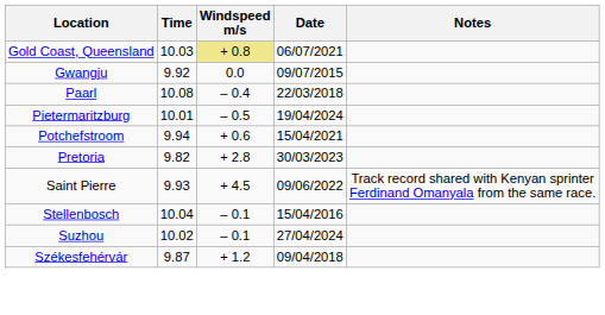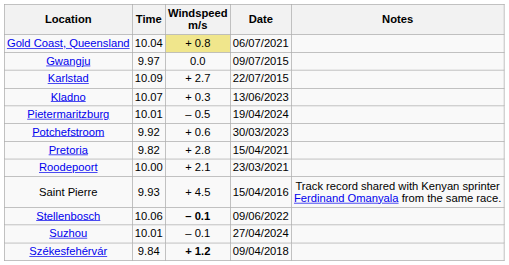Gold Coast, Queensland | Time: 10.03 -> 10.04
Gwangju | Time: 9.92 -> 9.97
+ row: Karlstad | 10.09 | + 2.7 | 22/07/2015
+ row: Kladno | 10.07 | + 0.3 | 13/06/2023
- row: Paarl | 10.08 | – 0.4 | 22/03/2018
Potchefstroom | Time: 9.94 -> 9.92
Potchefstroom | Date: 15/04/2021 -> 30/03/2023
Pretoria | Date: 30/03/2023 -> 15/04/2021
+ row: Roodepoort | 10.00 | + 2.1 | 23/03/2021
Saint Pierre | Date: 09/06/2022 -> 15/04/2016
Stellenbosch | Time: 10.04 -> 10.06
Stellenbosch | Windspeed m/s: normal -> bold
Stellenbosch | Date: 15/04/2016 -> 09/06/2022
Suzhou | Time: 10.02 -> 10.01
Székesfehérvár | Time: 9.87 -> 9.84
Székesfehérvár | Windspeed m/s: normal -> bold
